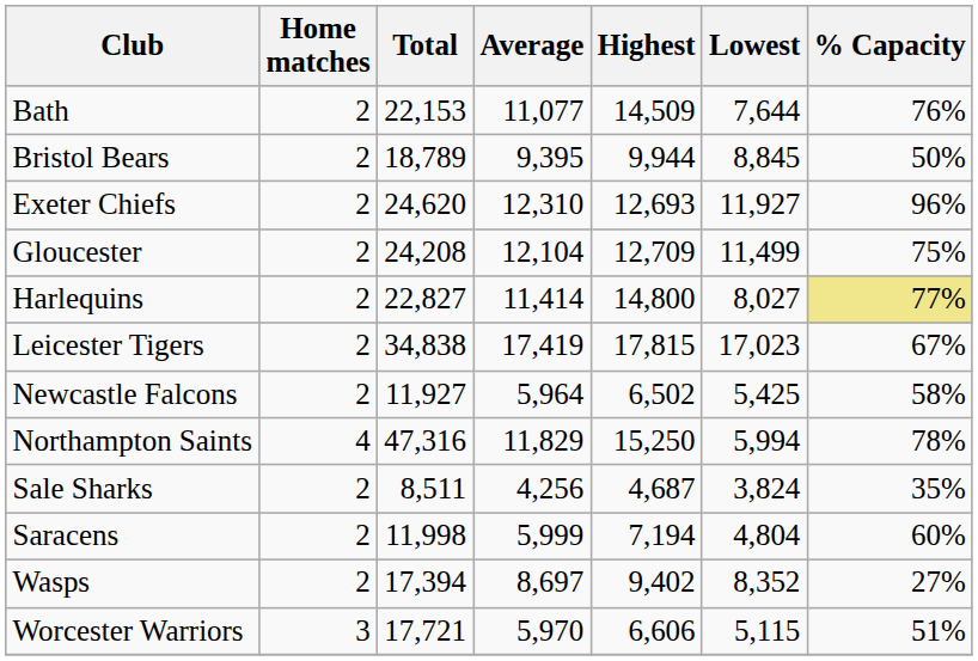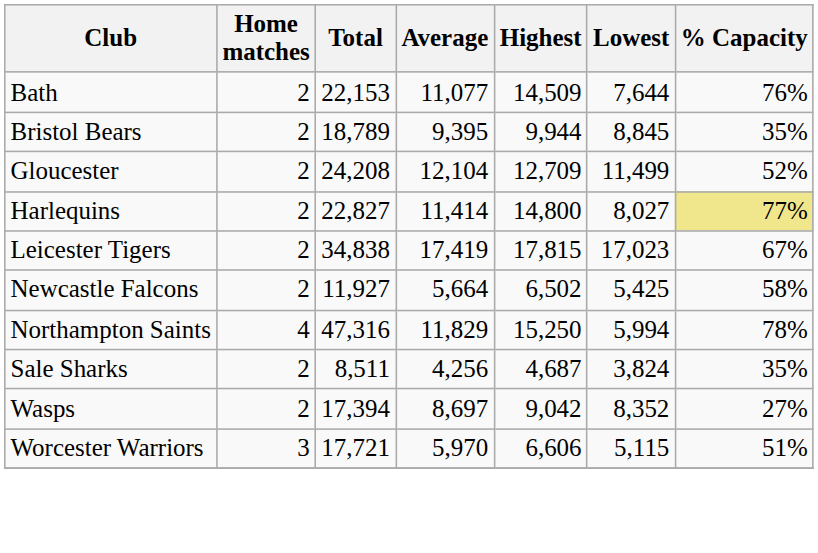Bristol Bears | % Capacity: 50% -> 35%
- row: Exeter Chiefs | 2 | 24,620 | 12,310 | 12,693 | 11,927 | 96%
Gloucester | % Capacity: 75% -> 52%
Newcastle Falcons | Average: 5,964 -> 5,664
- row: Saracens | 2 | 11,998 | 5,999 | 7,194 | 4,804 | 60%
Wasps | Highest: 9,402 -> 9,042
